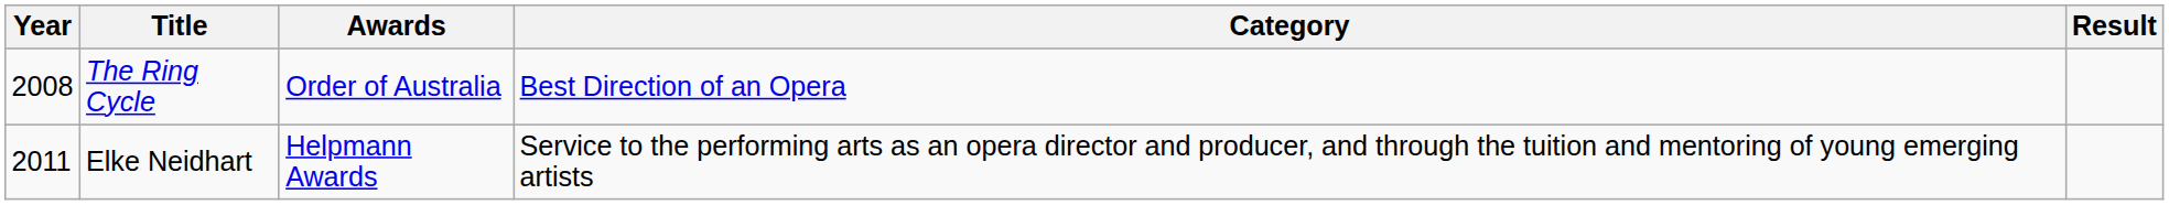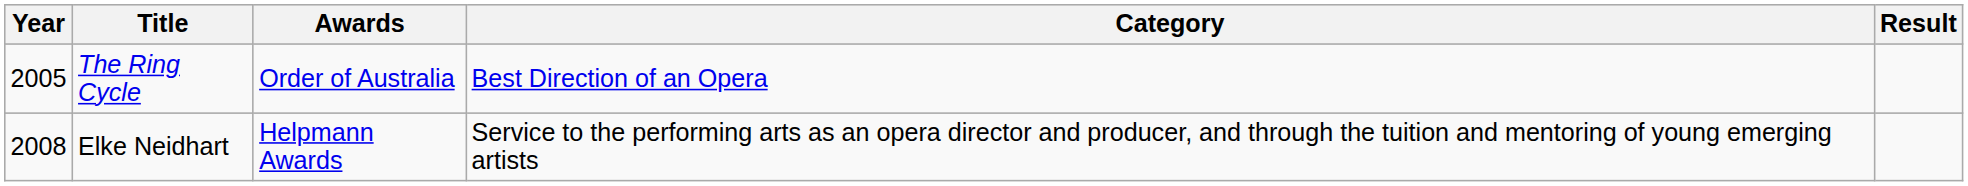The Ring Cycle | Year: 2008 -> 2005
Elke Neidhart | Year: 2011 -> 2008
